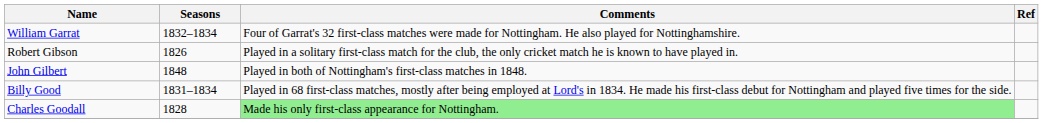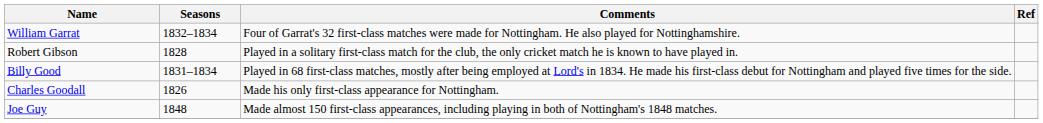Robert Gibson | Seasons: 1826 -> 1828
- row: John Gilbert | 1848 | Played in both of Nottingham's first-class matches in 1848.
Charles Goodall | Seasons: 1828 -> 1826
Charles Goodall | Comments: lightgreen background -> no background
+ row: Joe Guy | 1848 | Made almost 150 first-class appearances, including playing in both of Nottingham's 1848 matches.
